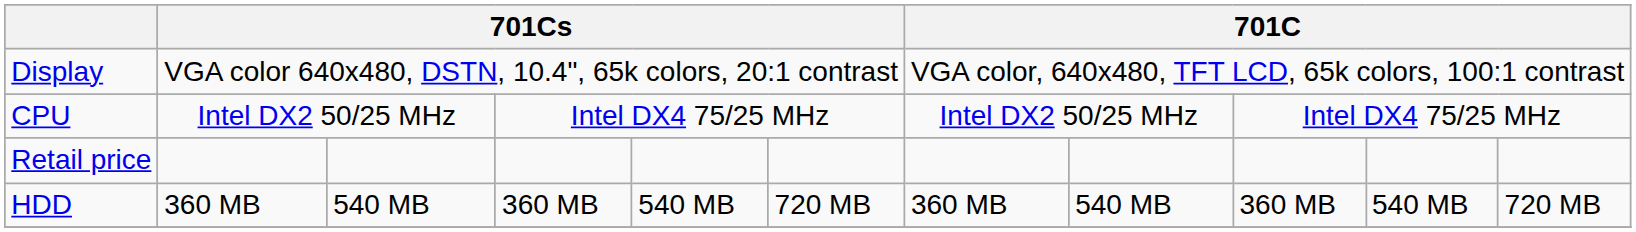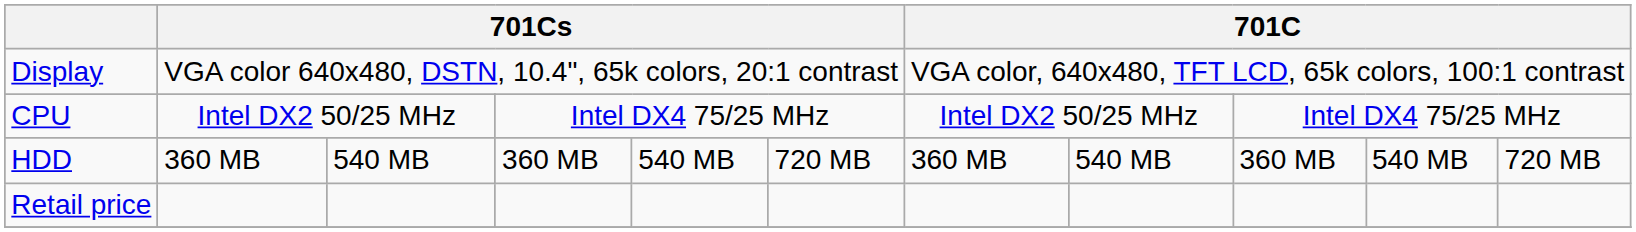rows swapped: HDD <-> Retail price
